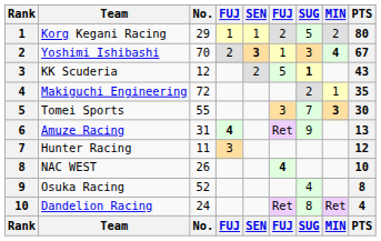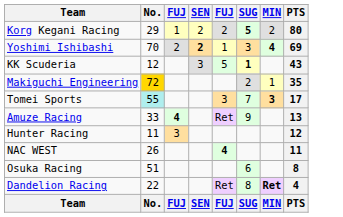- column: Rank | 1 | 2 | 3 | 4 | 5 | 6 | 7 | 8 | 9 | 10 | Rank
Korg Kegani Racing | SEN: 1 -> 2
Korg Kegani Racing | SUG: normal -> bold
Yoshimi Ishibashi | SEN: 3 -> 2
Yoshimi Ishibashi | PTS: 67 -> 69
KK Scuderia | SEN: 2 -> 3
Makiguchi Engineering | No.: no background -> gold background
Tomei Sports | No.: no background -> paleturquoise background
Tomei Sports | PTS: 30 -> 17
Amuze Racing | No.: 31 -> 33
NAC WEST | PTS: 10 -> 11
Osuka Racing | No.: 52 -> 51
Osuka Racing | SUG: 4 -> 6
Dandelion Racing | No.: 24 -> 22
Dandelion Racing | MIN: normal -> bold
